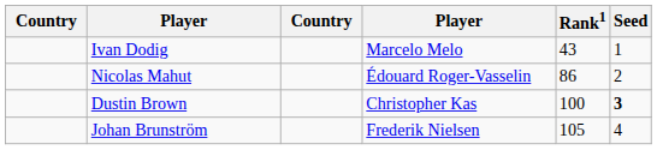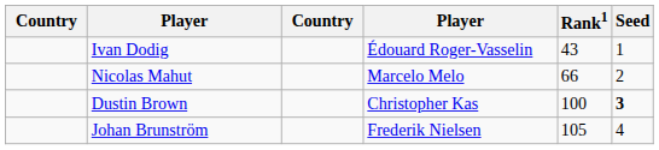Ivan Dodig | column 4: Marcelo Melo -> Édouard Roger-Vasselin
Nicolas Mahut | column 4: Édouard Roger-Vasselin -> Marcelo Melo
Nicolas Mahut | Rank1: 86 -> 66
